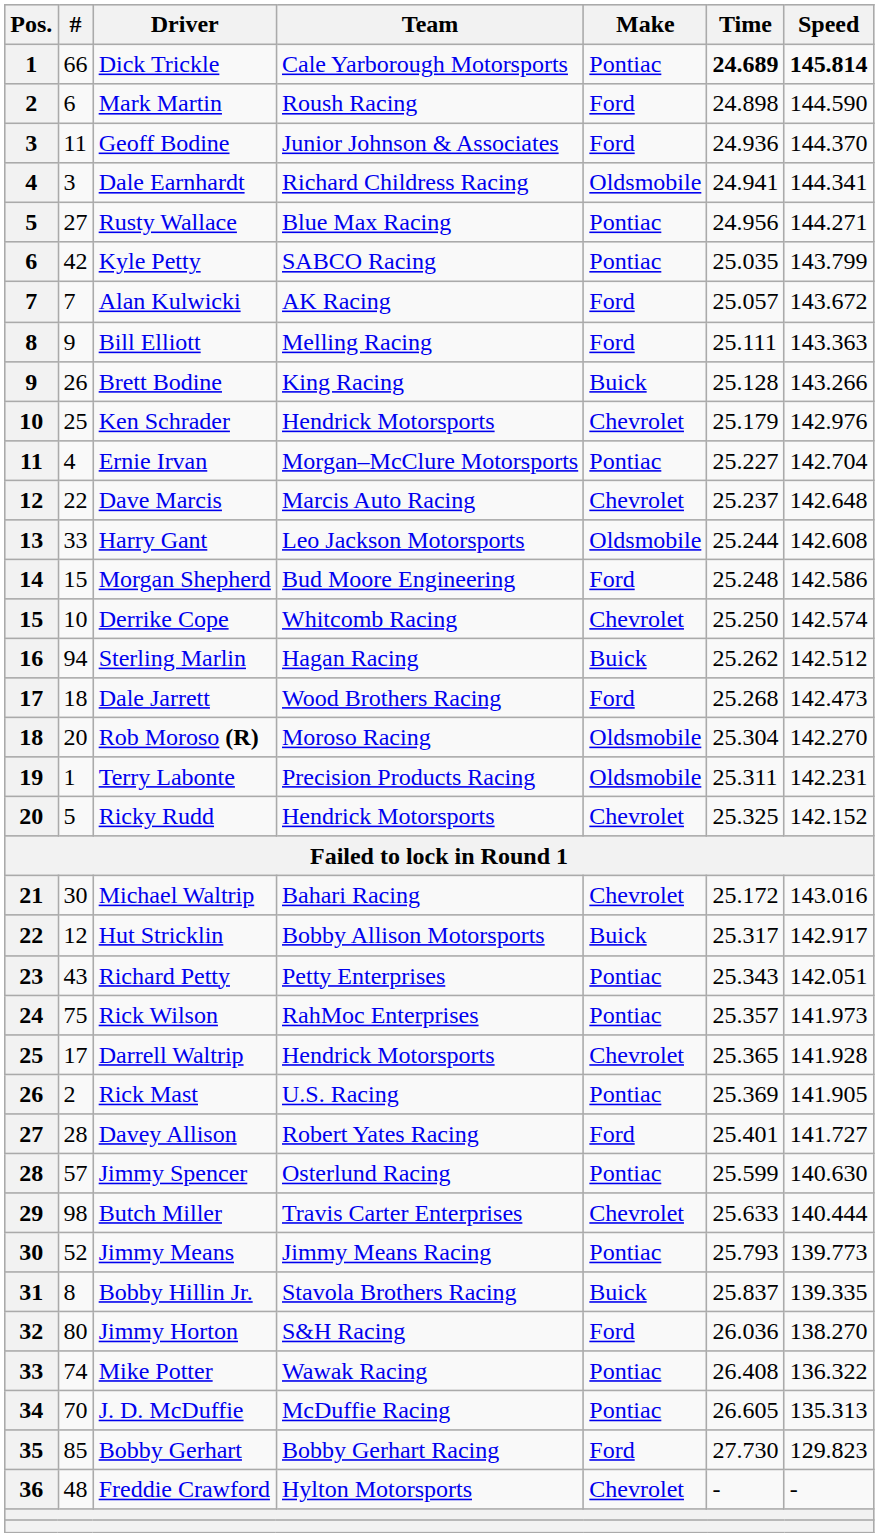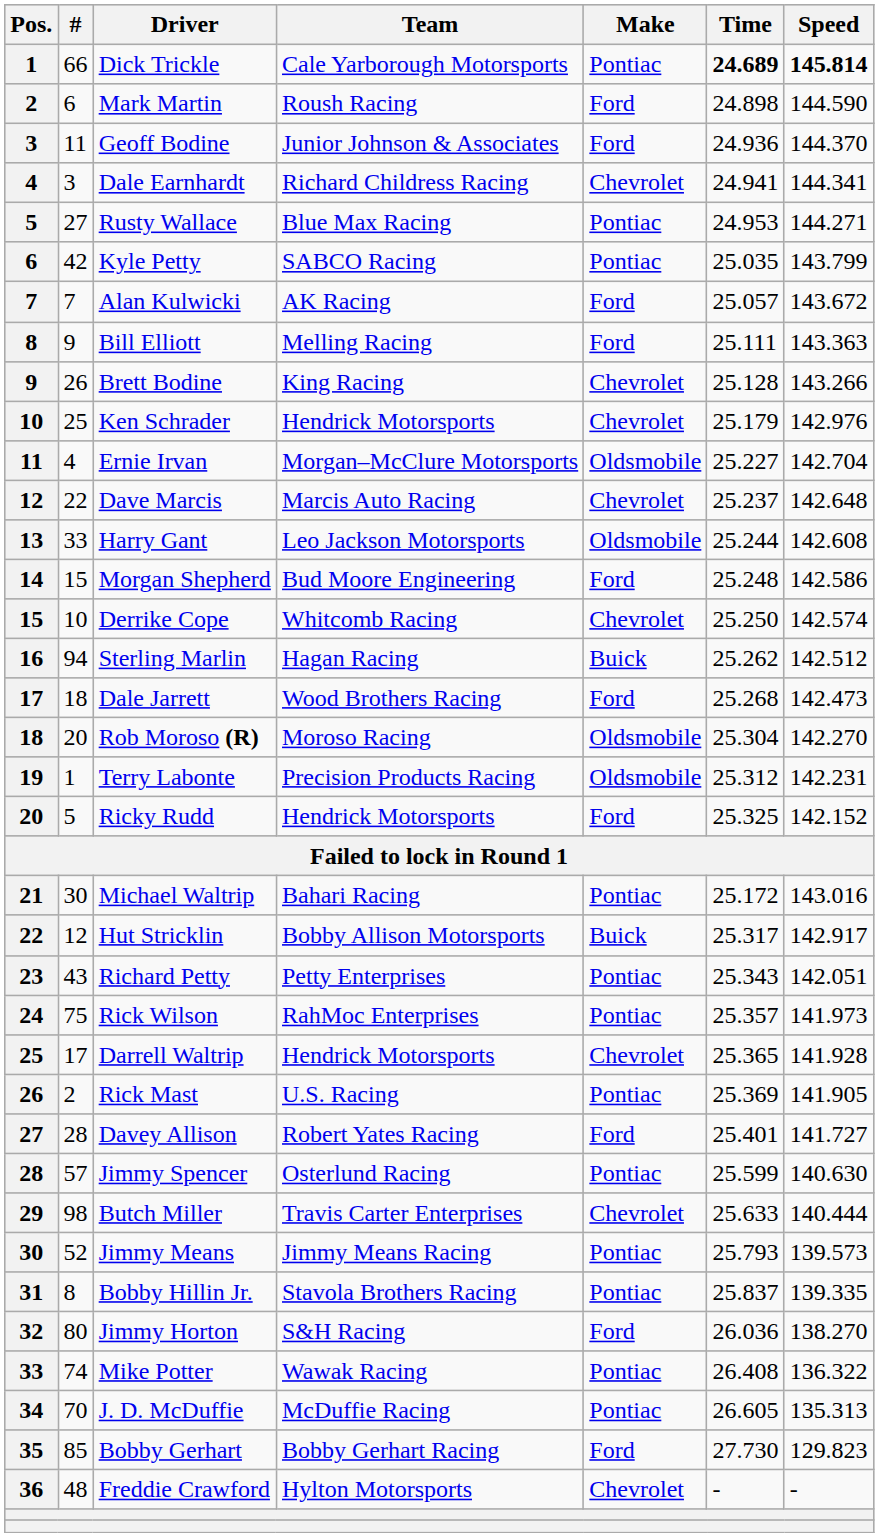Dale Earnhardt | Make: Oldsmobile -> Chevrolet
Rusty Wallace | Time: 24.956 -> 24.953
Brett Bodine | Make: Buick -> Chevrolet
Ernie Irvan | Make: Pontiac -> Oldsmobile
Terry Labonte | Time: 25.311 -> 25.312
Ricky Rudd | Make: Chevrolet -> Ford
Michael Waltrip | Make: Chevrolet -> Pontiac
Jimmy Means | Speed: 139.773 -> 139.573
Bobby Hillin Jr. | Make: Buick -> Pontiac
